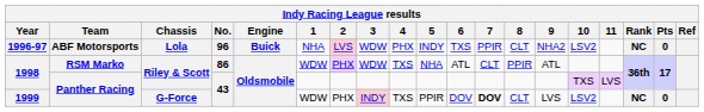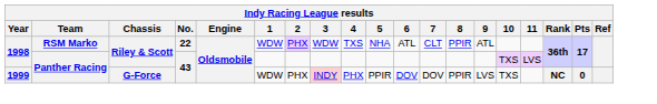- row: 1996-97 | ABF Motorsports | Lola | 96 | Buick | NHA | LVS | WDW | PHX | INDY | TXS | PPIR | CLT | NHA2 | LSV2 | NC | 0
1998 / RSM Marko | No.: 86 -> 22
1999 | 4: TXS -> PHX
1999 | 7: bold -> normal
1999 | 8: CLT -> PPIR
1999 | 10: LSV2 -> TXS
